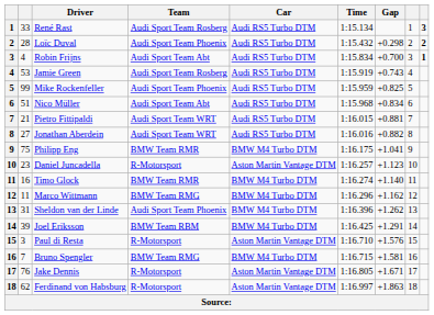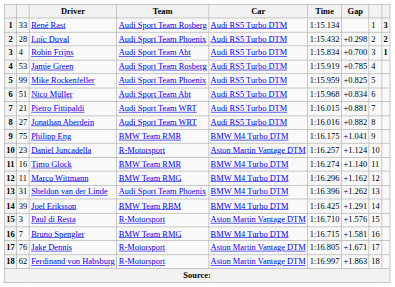Jamie Green | Gap: +0.743 -> +0.785
Daniel Juncadella | Gap: +1.123 -> +1.124
